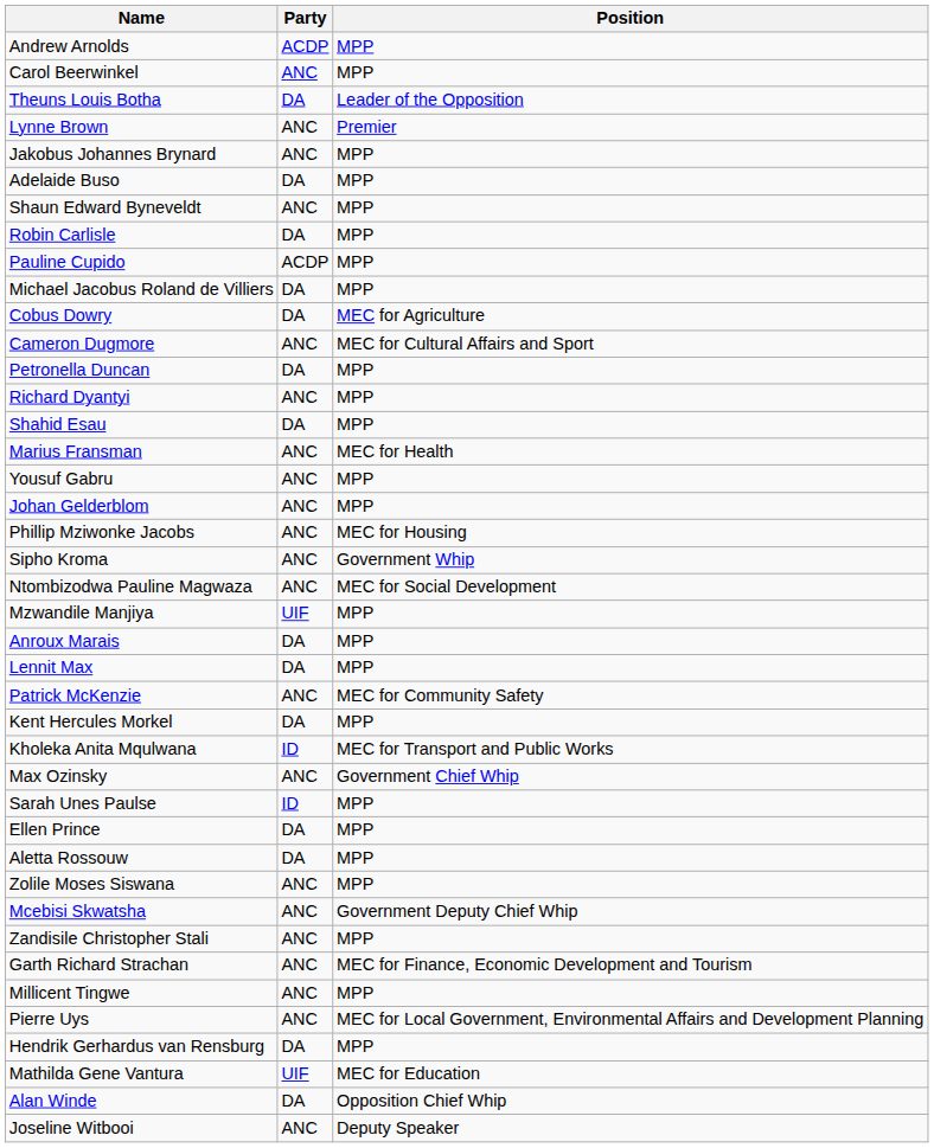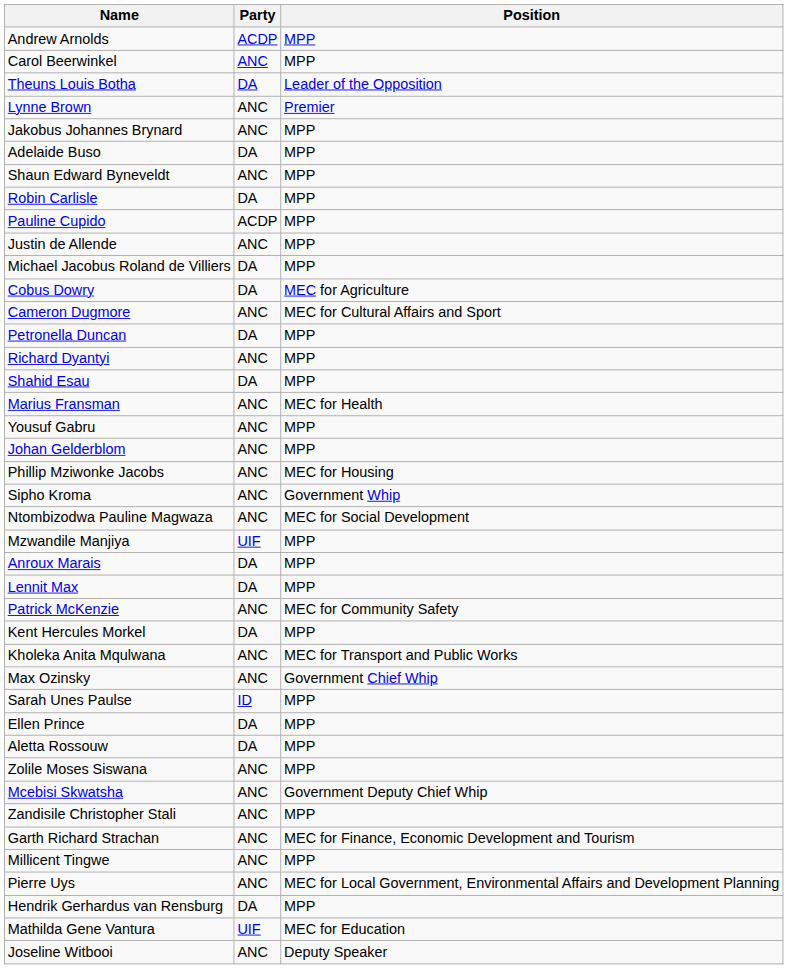+ row: Justin de Allende | ANC | MPP
Kholeka Anita Mqulwana | Party: ID -> ANC
- row: Alan Winde | DA | Opposition Chief Whip
